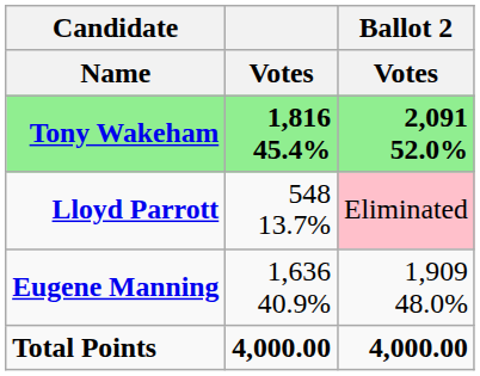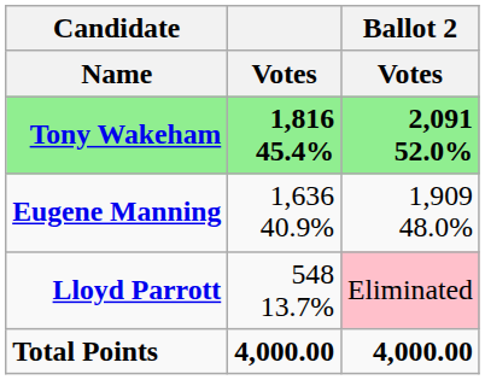rows swapped: Eugene Manning <-> Lloyd Parrott
